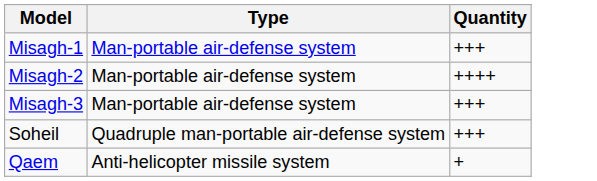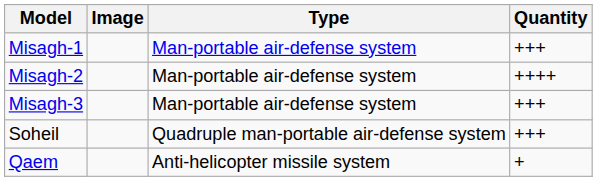+ column: Image
